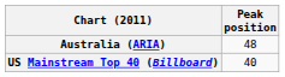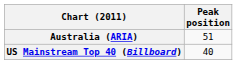Australia (ARIA) | Peak position: 48 -> 51
